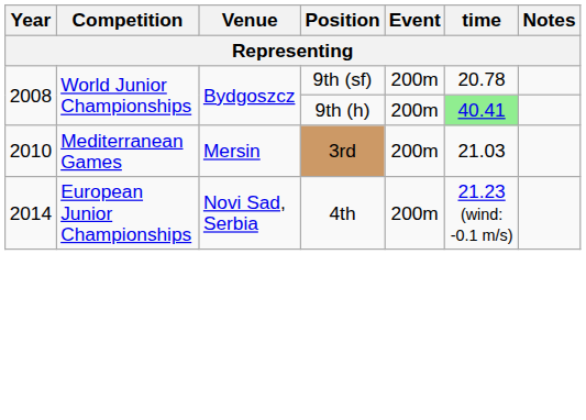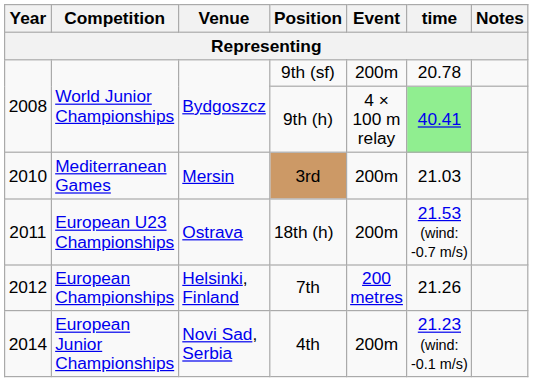9th (h) | Event: 200m -> 4 × 100 m relay
+ row: 2011 | European U23 Championships | Ostrava | 18th (h) | 200m | 21.53 (wind: -0.7 m/s)
+ row: 2012 | European Championships | Helsinki, Finland | 7th | 200 metres | 21.26
